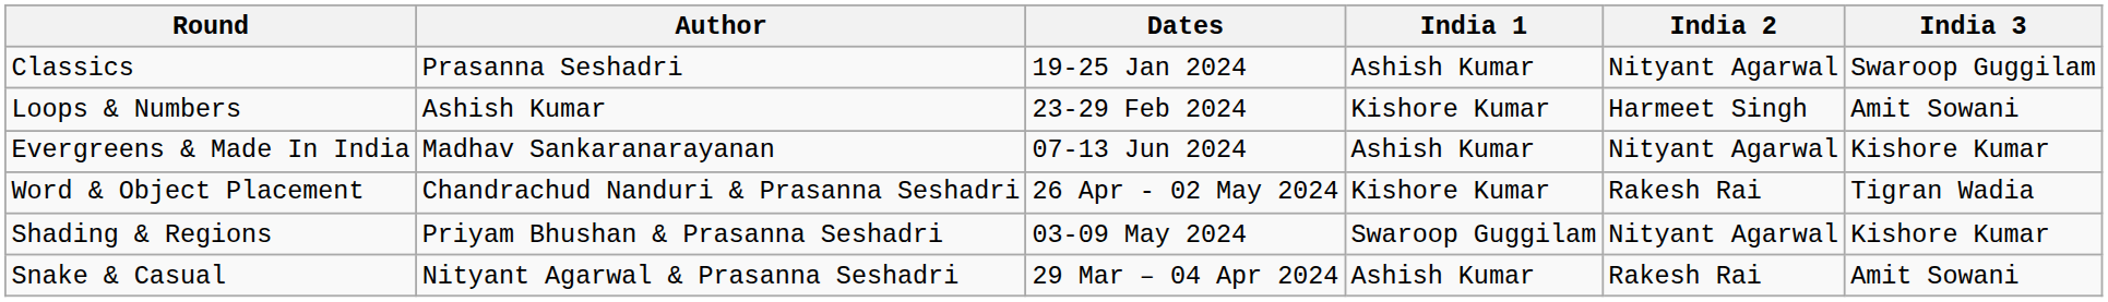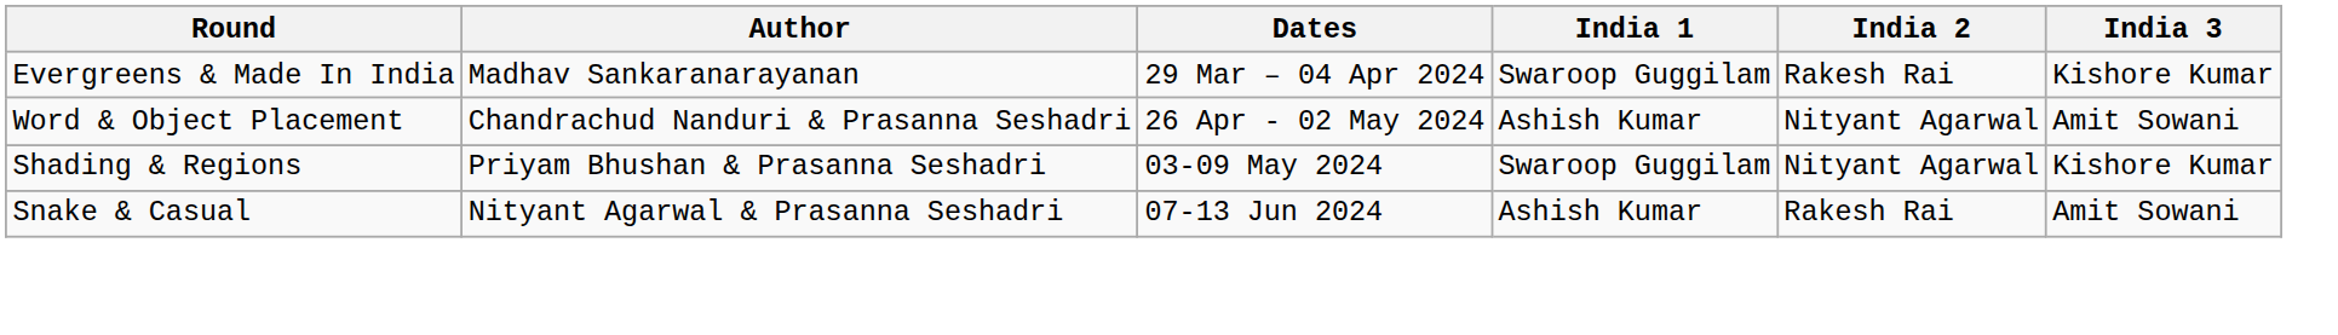- row: Classics | Prasanna Seshadri | 19-25 Jan 2024 | Ashish Kumar | Nityant Agarwal | Swaroop Guggilam
- row: Loops & Numbers | Ashish Kumar | 23-29 Feb 2024 | Kishore Kumar | Harmeet Singh | Amit Sowani
Evergreens & Made In India | Dates: 07-13 Jun 2024 -> 29 Mar – 04 Apr 2024
Evergreens & Made In India | India 1: Ashish Kumar -> Swaroop Guggilam
Evergreens & Made In India | India 2: Nityant Agarwal -> Rakesh Rai
Word & Object Placement | India 1: Kishore Kumar -> Ashish Kumar
Word & Object Placement | India 2: Rakesh Rai -> Nityant Agarwal
Word & Object Placement | India 3: Tigran Wadia -> Amit Sowani
Snake & Casual | Dates: 29 Mar – 04 Apr 2024 -> 07-13 Jun 2024
